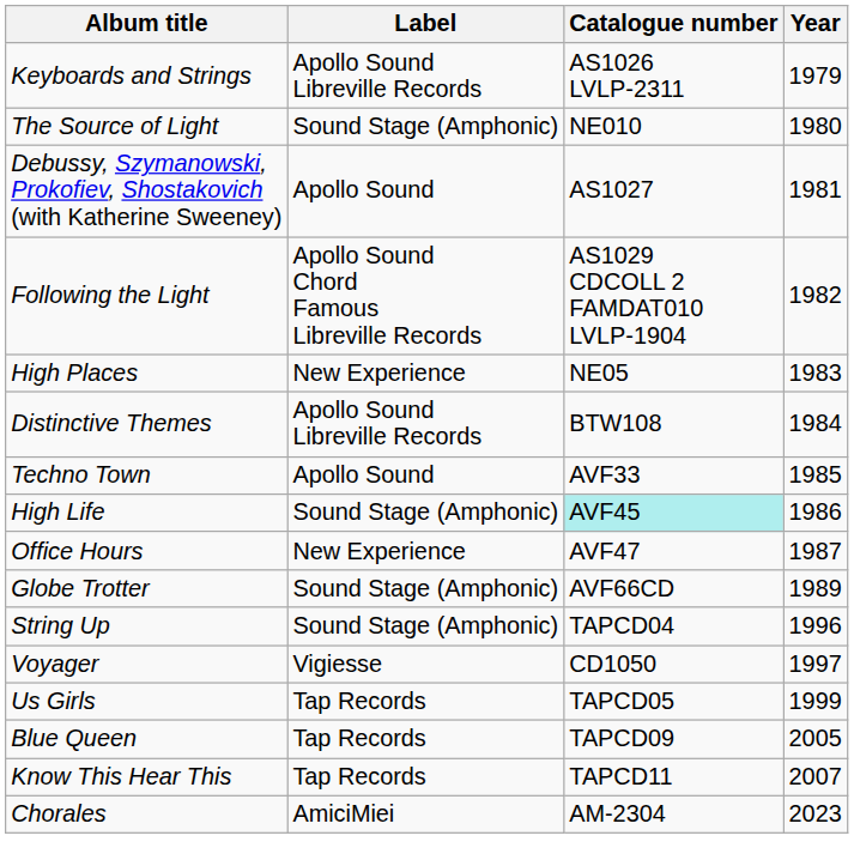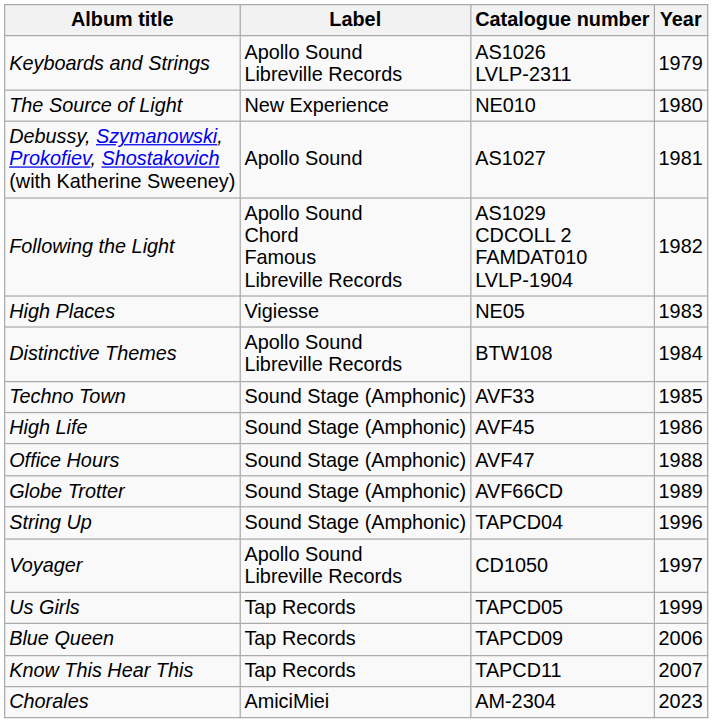The Source of Light | Label: Sound Stage (Amphonic) -> New Experience
High Places | Label: New Experience -> Vigiesse
Techno Town | Label: Apollo Sound -> Sound Stage (Amphonic)
High Life | Catalogue number: paleturquoise background -> no background
Office Hours | Label: New Experience -> Sound Stage (Amphonic)
Office Hours | Year: 1987 -> 1988
Voyager | Label: Vigiesse -> Apollo Sound Libreville Records
Blue Queen | Year: 2005 -> 2006
